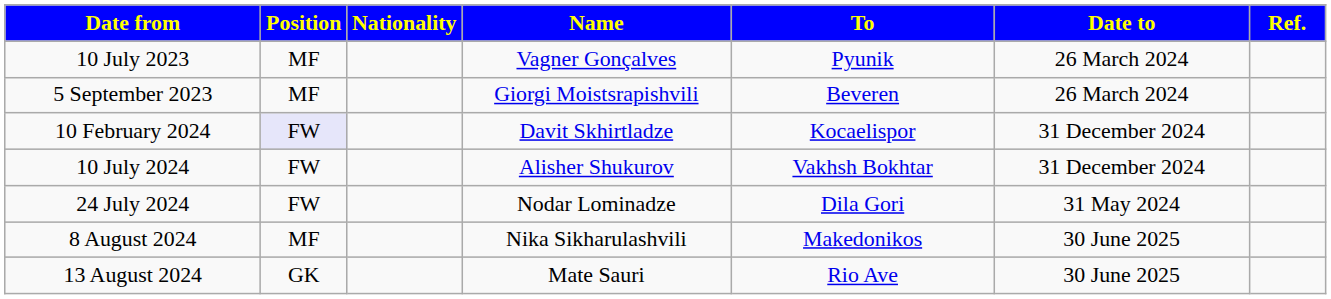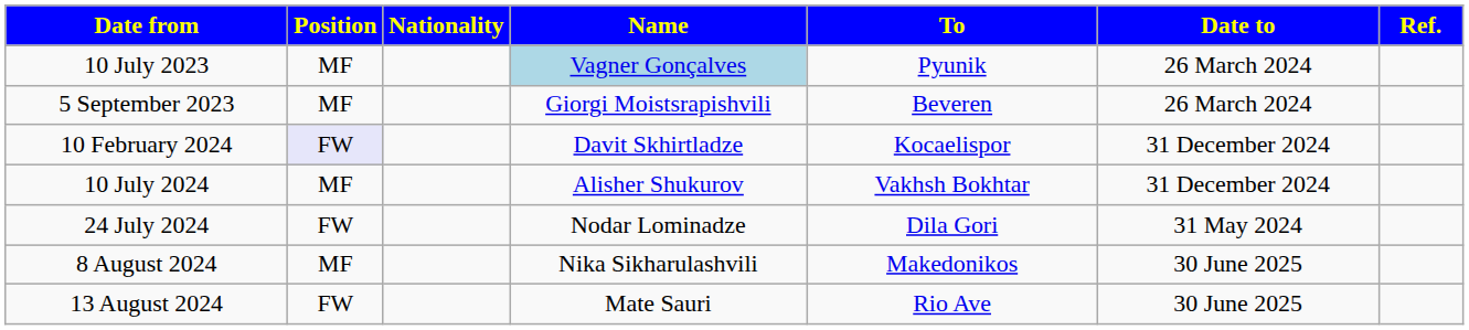10 July 2023 | Name: no background -> lightblue background
10 July 2024 | Position: FW -> MF
13 August 2024 | Position: GK -> FW
